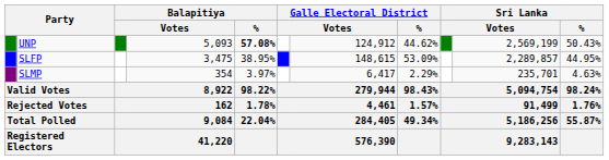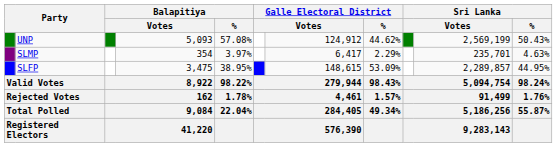UNP | Balapitiya / %: bold -> normal
rows swapped: SLFP <-> SLMP
